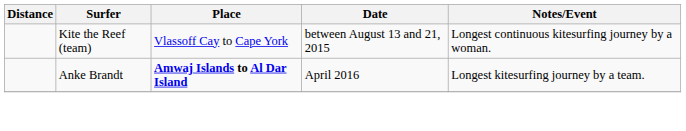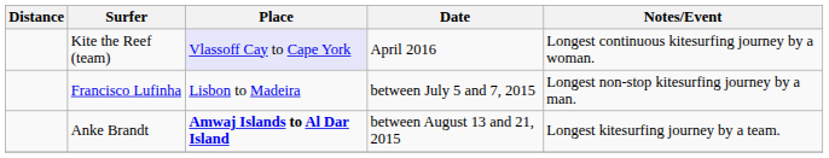Kite the Reef (team) | Place: no background -> lavender background
Kite the Reef (team) | Date: between August 13 and 21, 2015 -> April 2016
+ row: Francisco Lufinha | Lisbon to Madeira | between July 5 and 7, 2015 | Longest non-stop kitesurfing journey by a man.
Anke Brandt | Date: April 2016 -> between August 13 and 21, 2015
